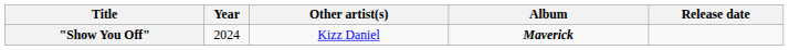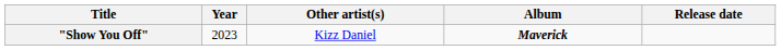"Show You Off" | Year: 2024 -> 2023
